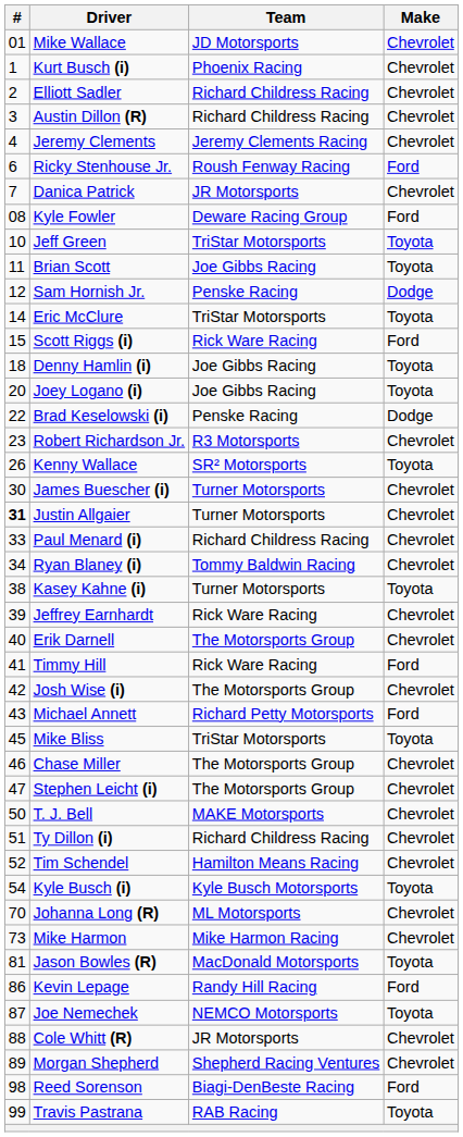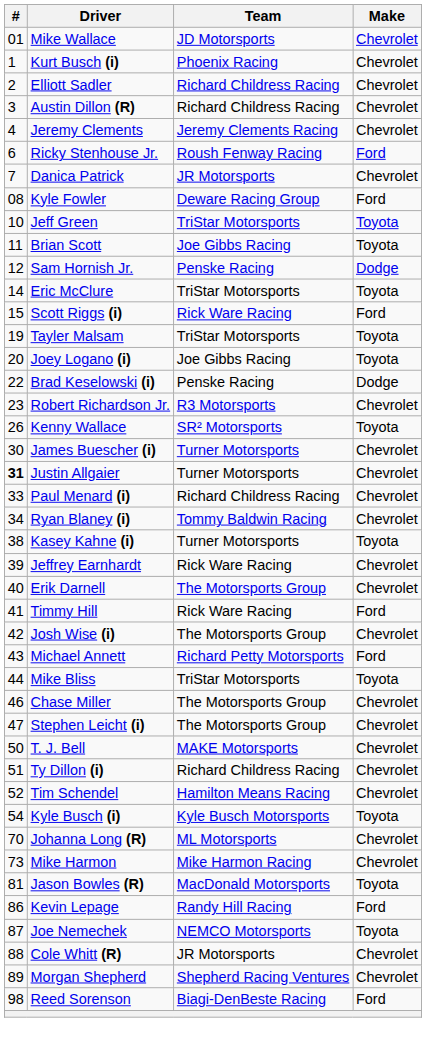- row: 18 | Denny Hamlin (i) | Joe Gibbs Racing | Toyota
+ row: 19 | Tayler Malsam | TriStar Motorsports | Toyota
Mike Bliss | #: 45 -> 44
- row: 99 | Travis Pastrana | RAB Racing | Toyota
